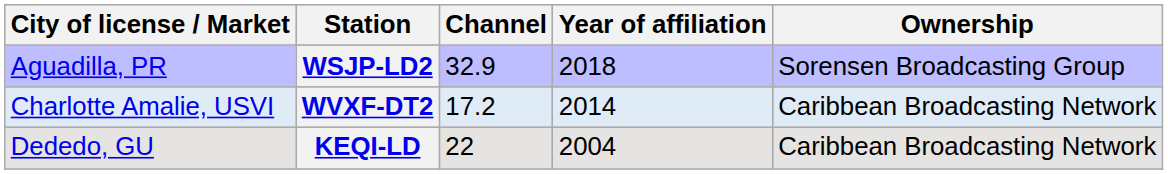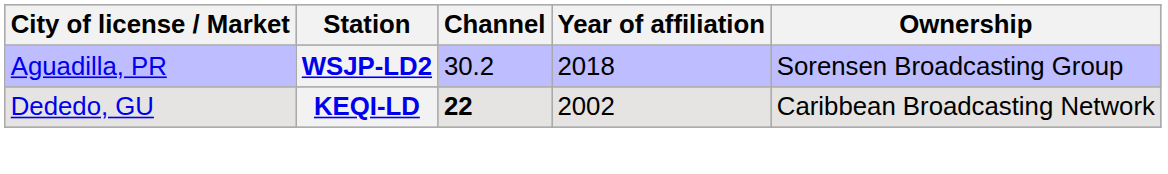WSJP-LD2 | Channel: 32.9 -> 30.2
- row: Charlotte Amalie, USVI | WVXF-DT2 | 17.2 | 2014 | Caribbean Broadcasting Network
KEQI-LD | Channel: normal -> bold
KEQI-LD | Year of affiliation: 2004 -> 2002
